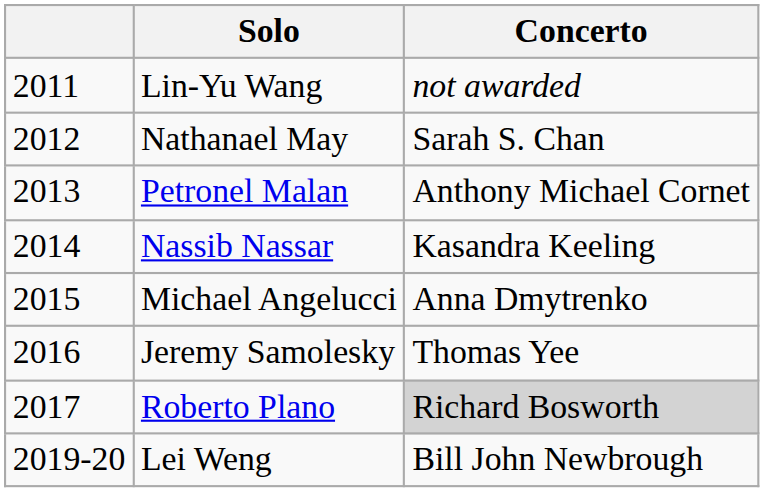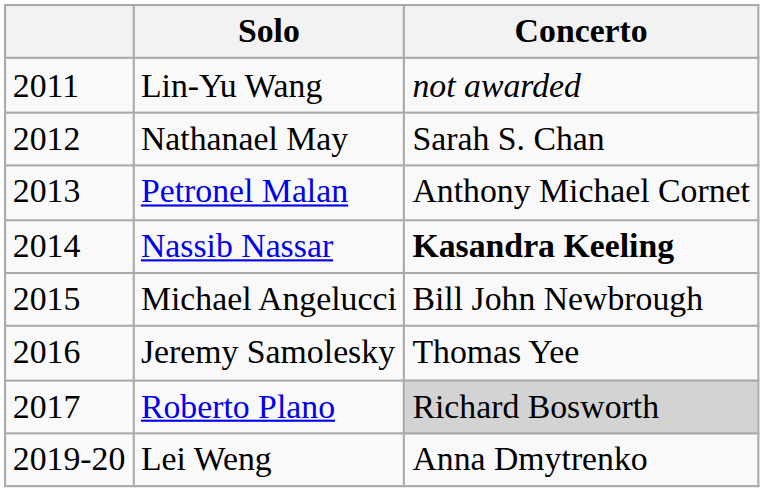Nassib Nassar | Concerto: normal -> bold
Michael Angelucci | Concerto: Anna Dmytrenko -> Bill John Newbrough
Lei Weng | Concerto: Bill John Newbrough -> Anna Dmytrenko
